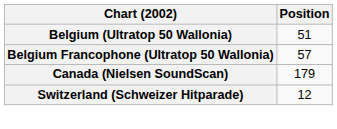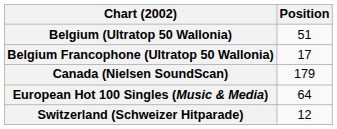Belgium Francophone (Ultratop 50 Wallonia) | Position: 57 -> 17
+ row: European Hot 100 Singles (Music & Media) | 64
